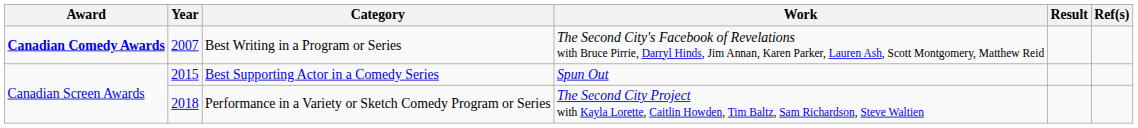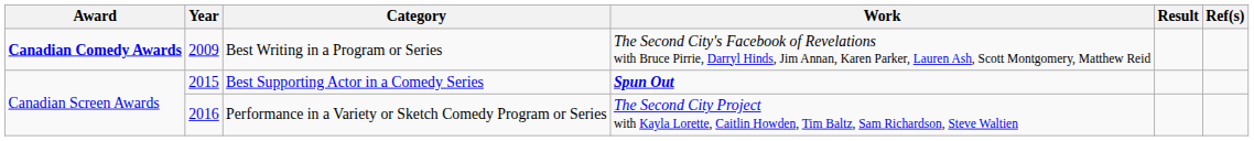Best Writing in a Program or Series | Year: 2007 -> 2009
Best Supporting Actor in a Comedy Series | Work: normal -> bold
Performance in a Variety or Sketch Comedy Program or Series | Year: 2018 -> 2016
